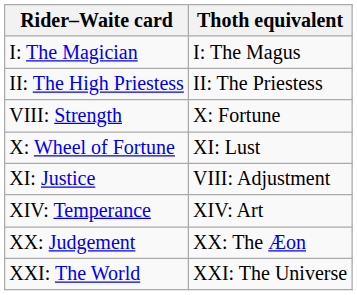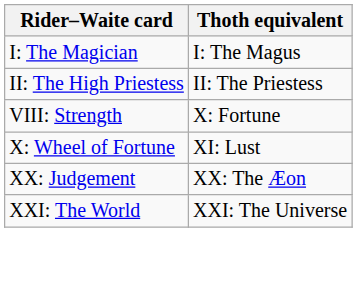- row: XI: Justice | VIII: Adjustment
- row: XIV: Temperance | XIV: Art
